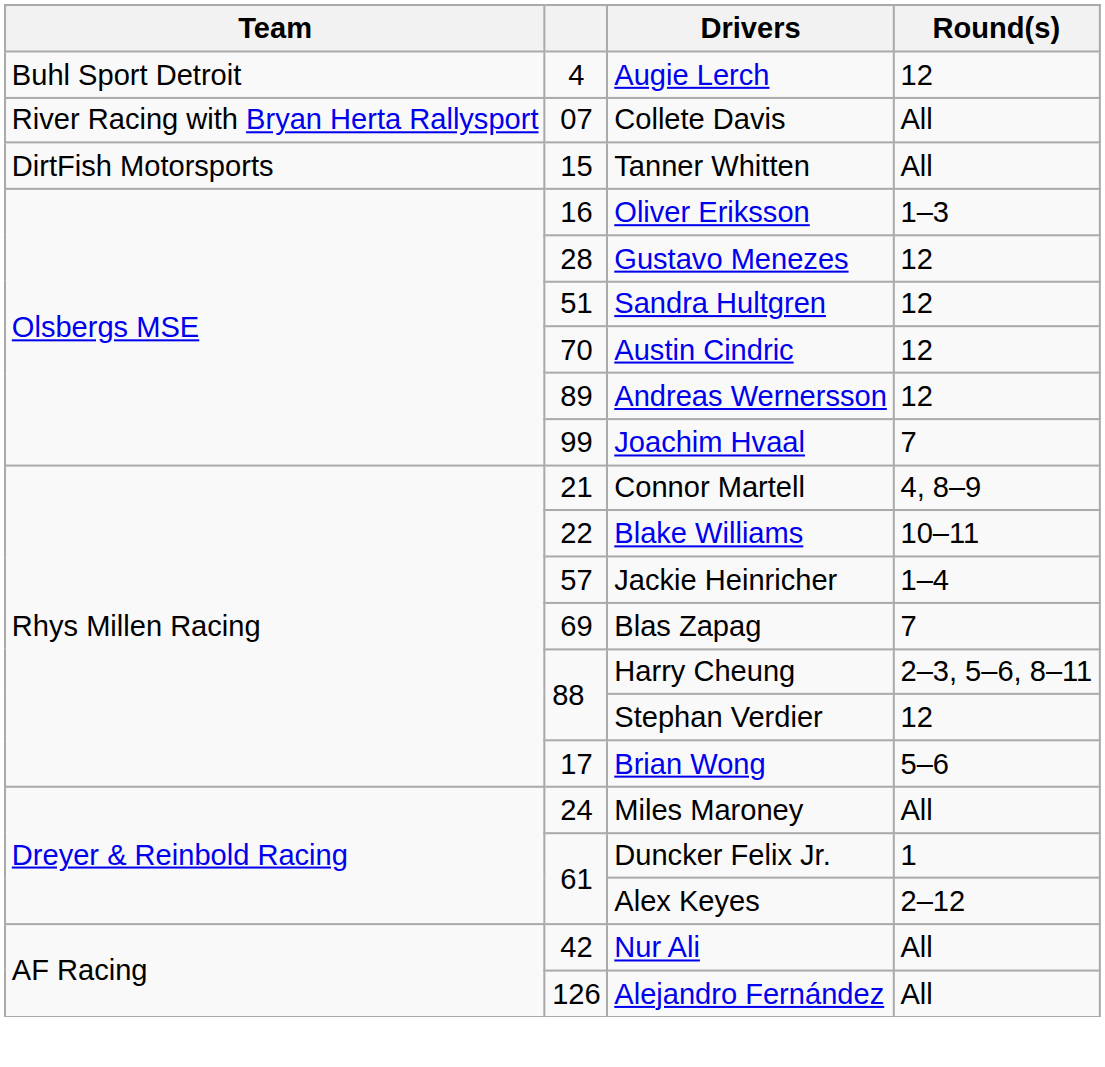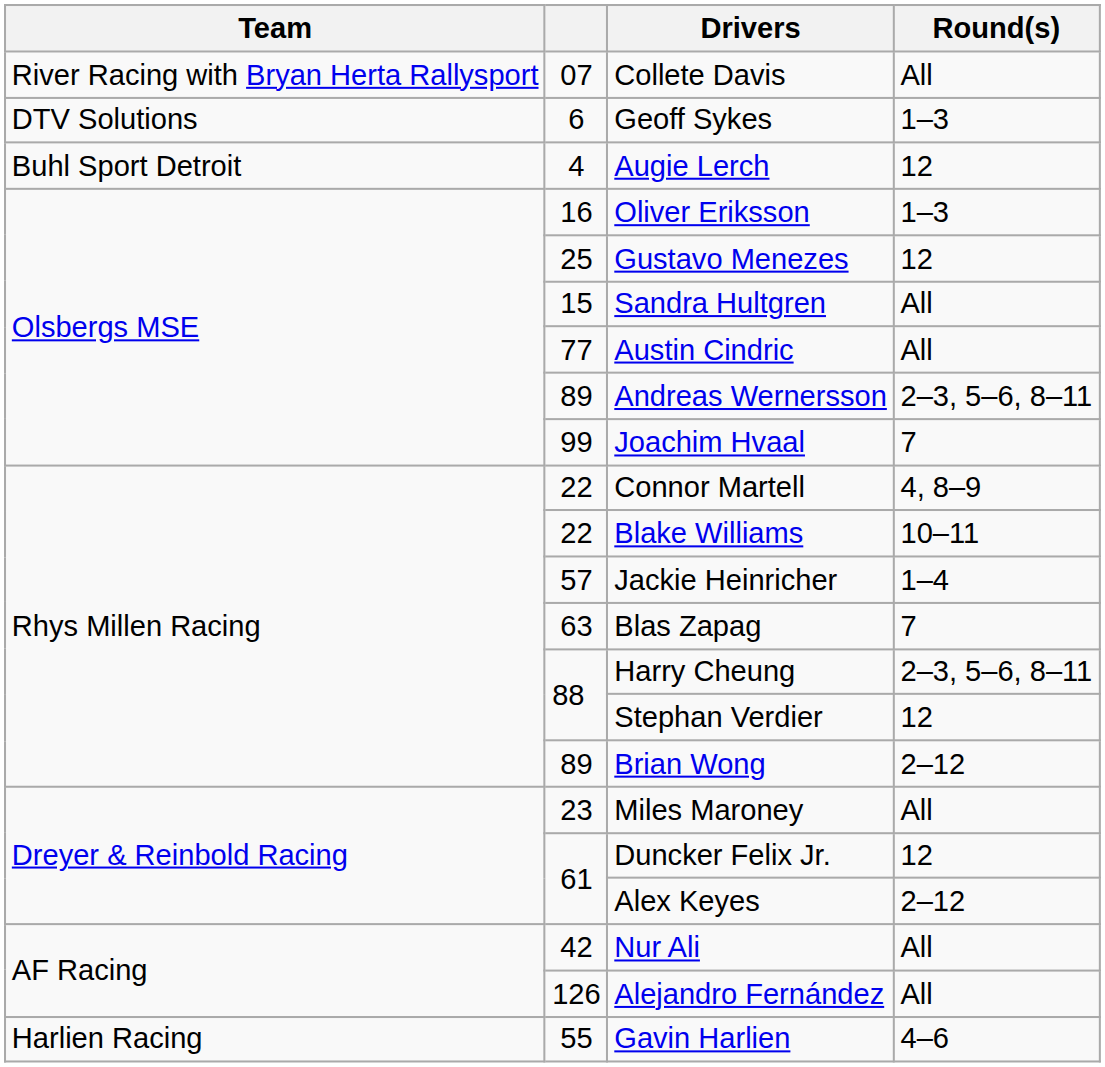rows swapped: Augie Lerch <-> Collete Davis
+ row: DTV Solutions | 6 | Geoff Sykes | 1–3
- row: DirtFish Motorsports | 15 | Tanner Whitten | All
Gustavo Menezes | column 2: 28 -> 25
Sandra Hultgren | column 2: 51 -> 15
Sandra Hultgren | Round(s): 12 -> All
Austin Cindric | column 2: 70 -> 77
Austin Cindric | Round(s): 12 -> All
Andreas Wernersson | Round(s): 12 -> 2–3, 5–6, 8–11
Connor Martell | column 2: 21 -> 22
Blas Zapag | column 2: 69 -> 63
Brian Wong | column 2: 17 -> 89
Brian Wong | Round(s): 5–6 -> 2–12
Miles Maroney | column 2: 24 -> 23
Duncker Felix Jr. | Round(s): 1 -> 12
+ row: Harlien Racing | 55 | Gavin Harlien | 4–6
